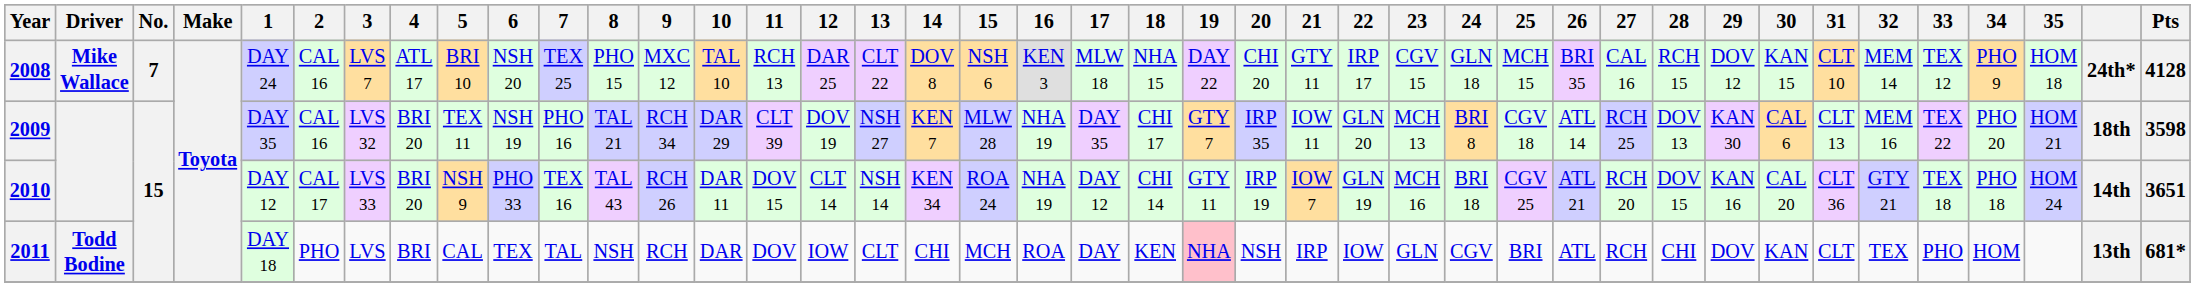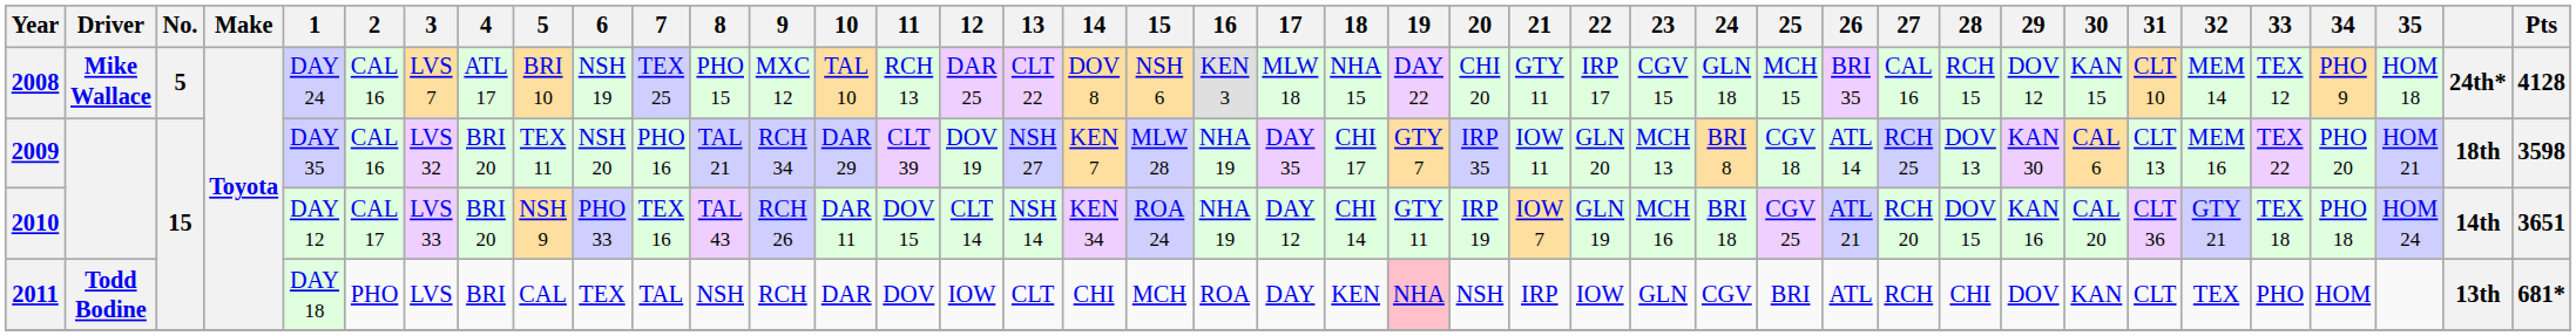2008 | No.: 7 -> 5
2008 | 6: NSH 20 -> NSH 19
2009 | 6: NSH 19 -> NSH 20
